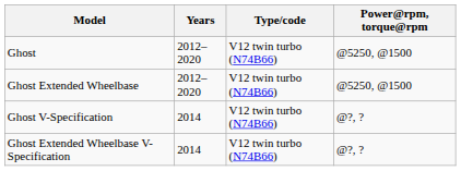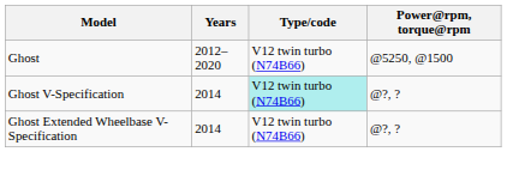- row: Ghost Extended Wheelbase | 2012–2020 | V12 twin turbo (N74B66) | @5250, @1500
Ghost V-Specification | Type/code: no background -> paleturquoise background
